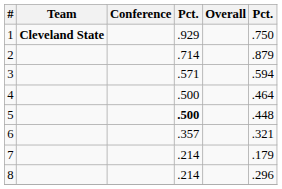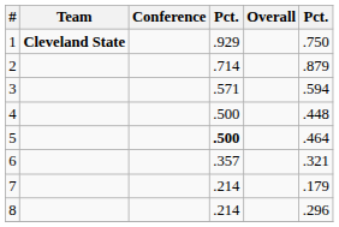4 | column 6: .464 -> .448
5 | column 6: .448 -> .464
